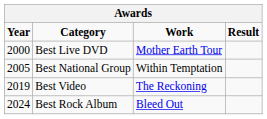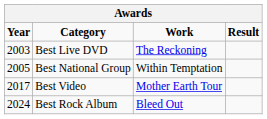Best Live DVD | Year: 2000 -> 2003
Best Live DVD | Work: Mother Earth Tour -> The Reckoning
Best Video | Year: 2019 -> 2017
Best Video | Work: The Reckoning -> Mother Earth Tour
